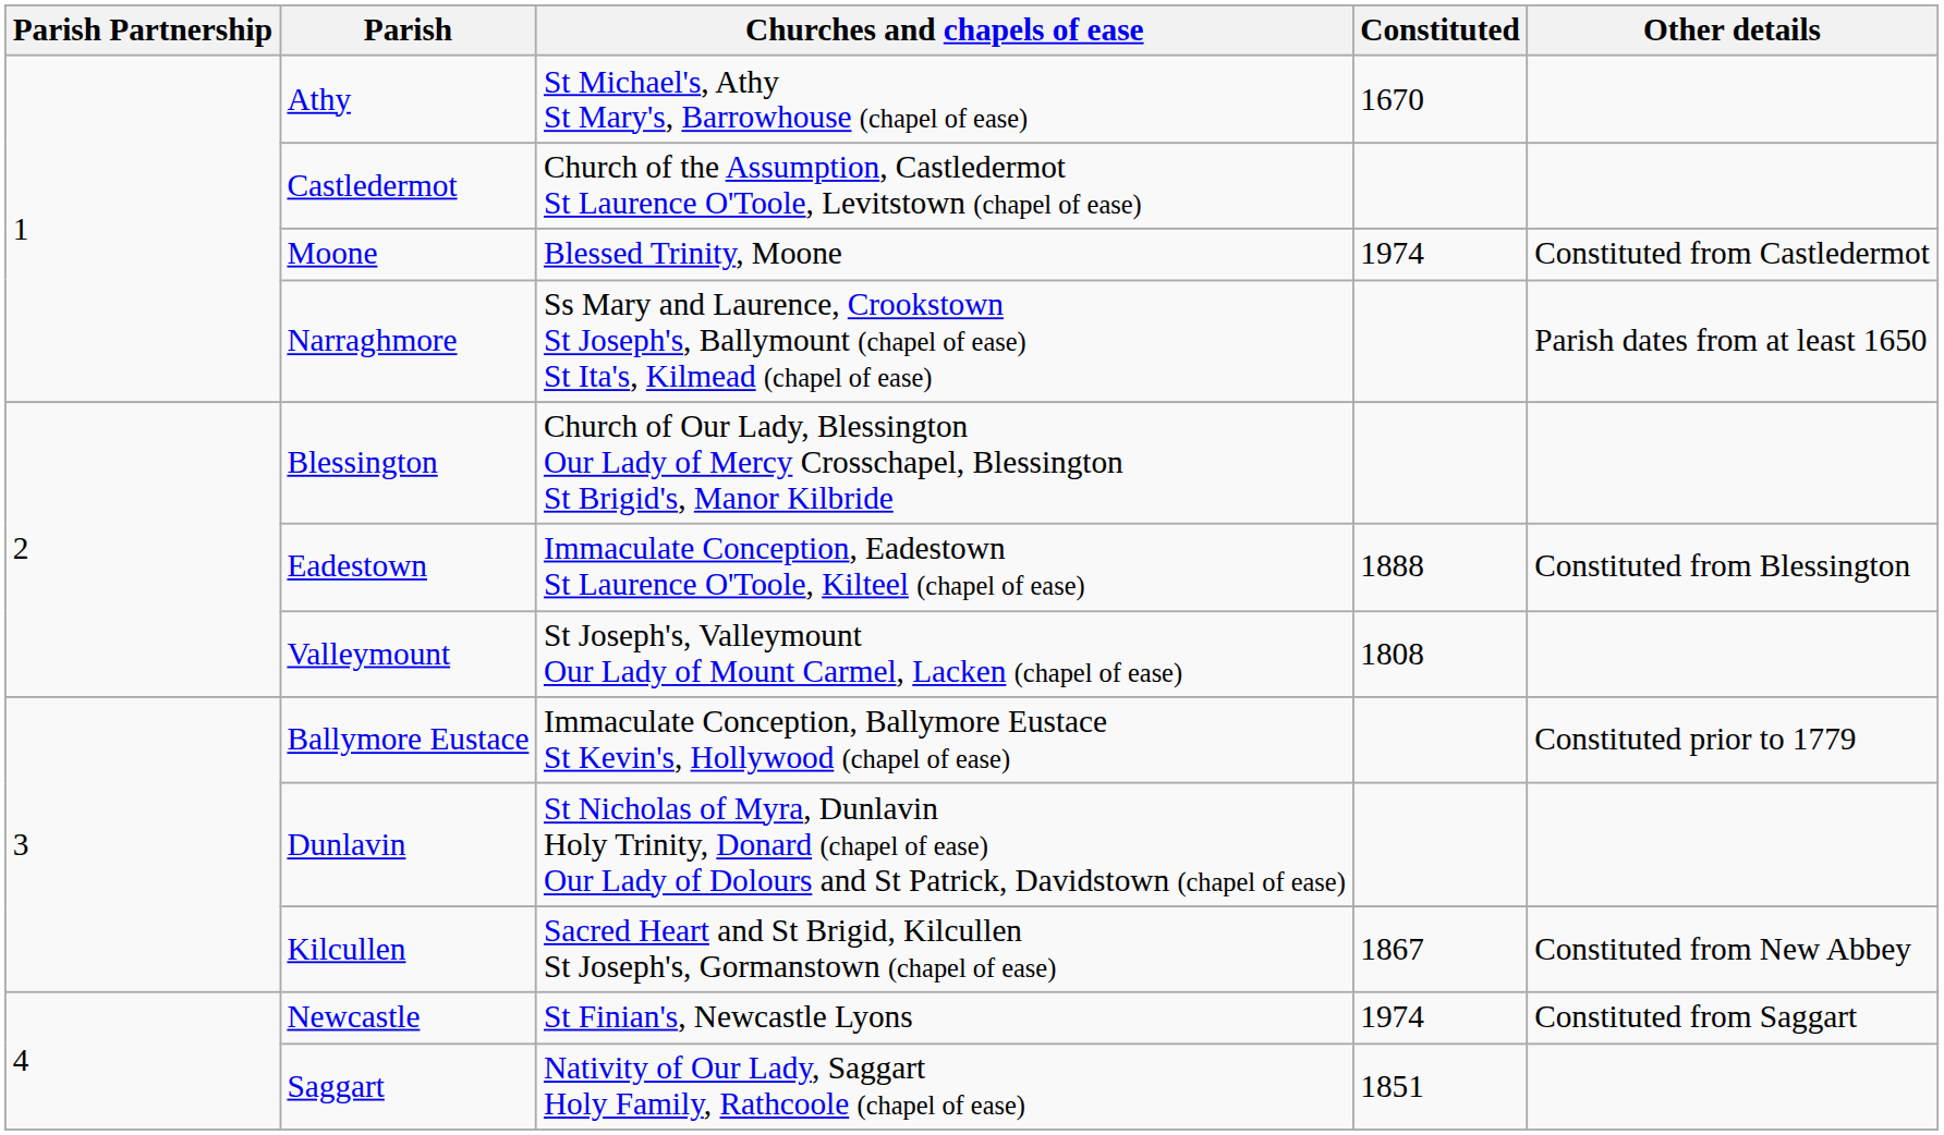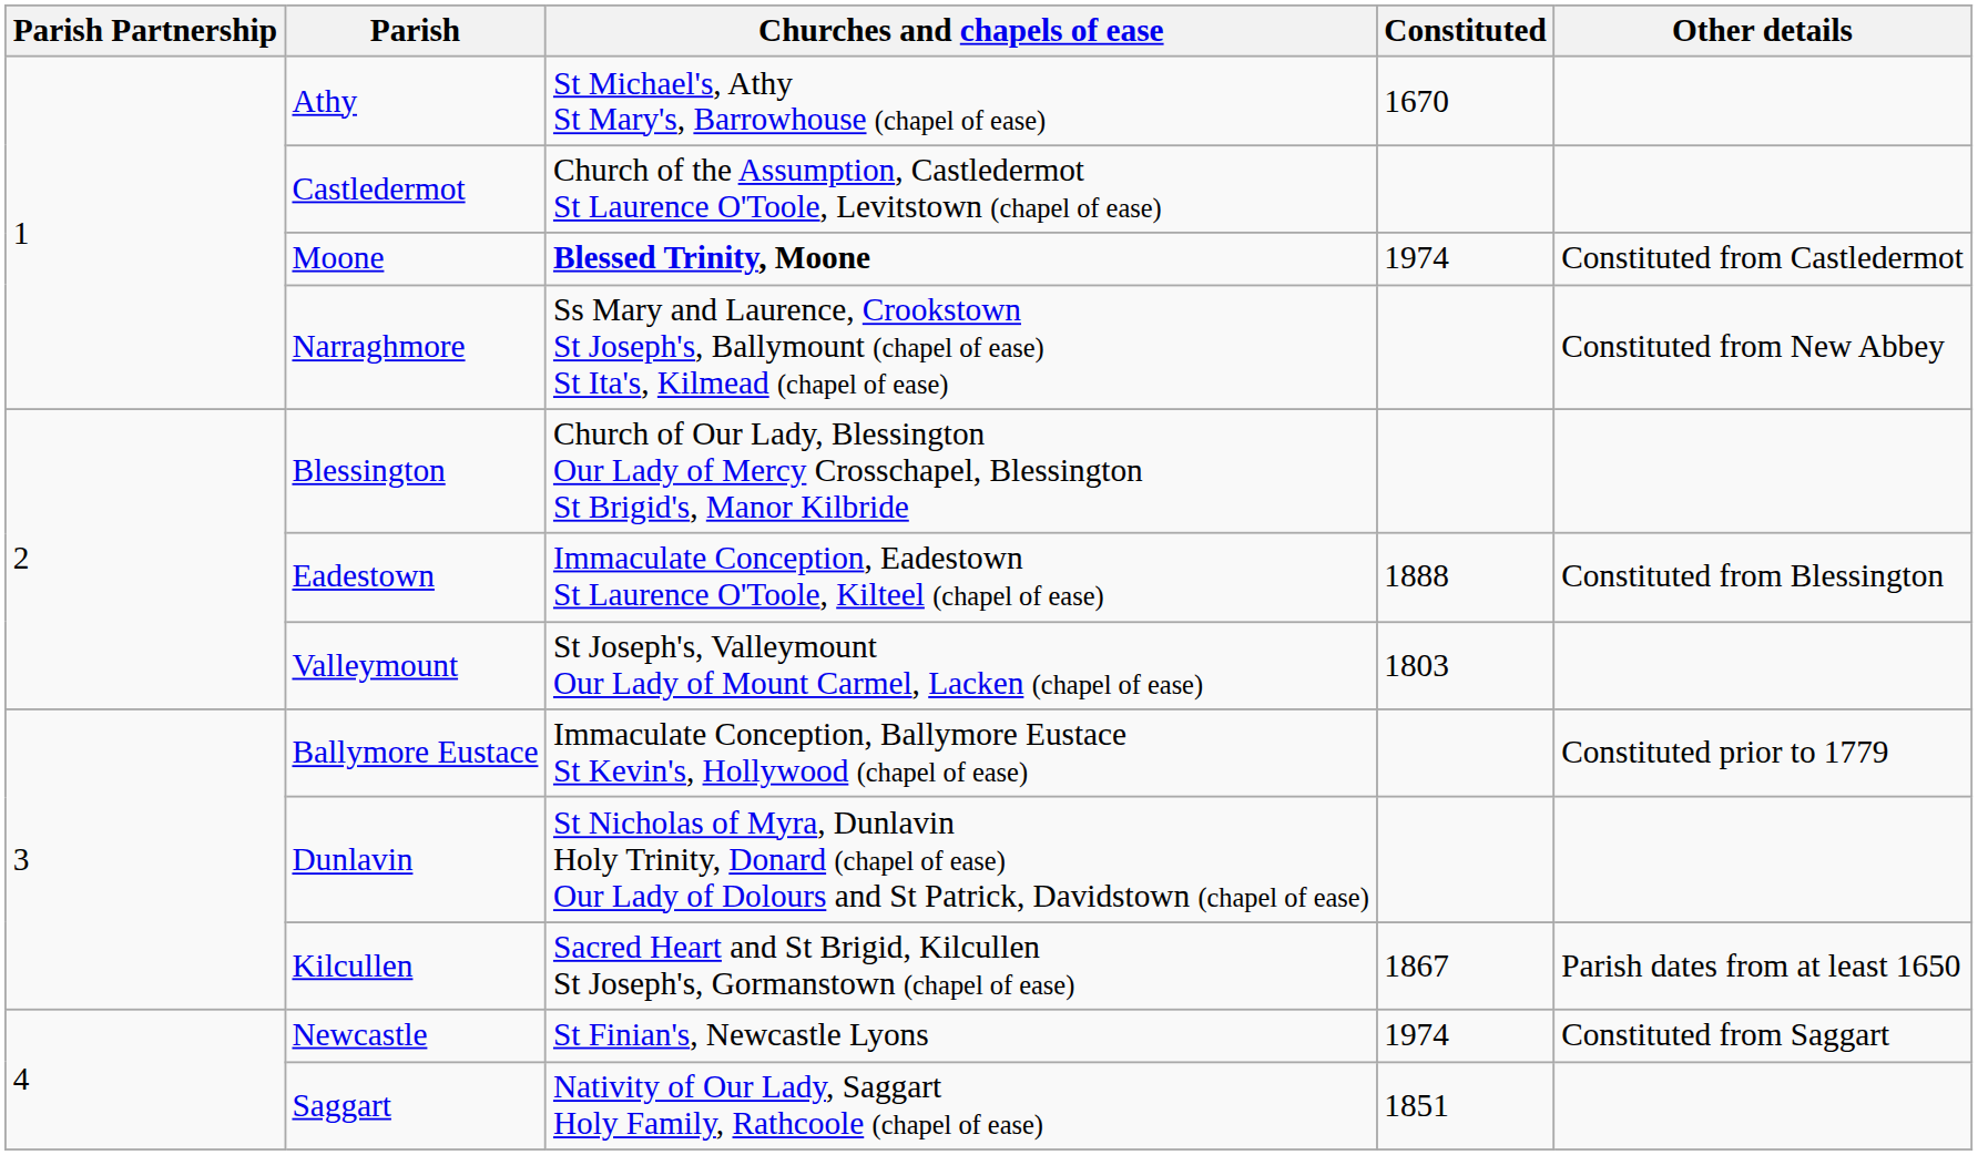Moone | Churches and chapels of ease: normal -> bold
Narraghmore | Other details: Parish dates from at least 1650 -> Constituted from New Abbey
Valleymount | Constituted: 1808 -> 1803
Kilcullen | Other details: Constituted from New Abbey -> Parish dates from at least 1650
